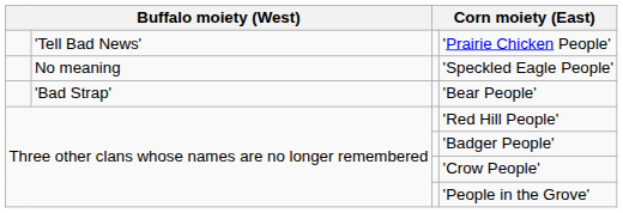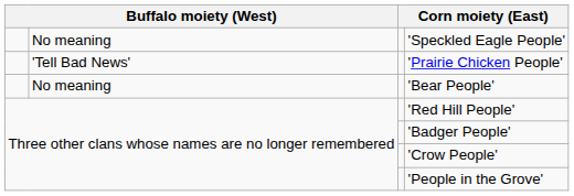rows swapped: 'Prairie Chicken People' <-> 'Speckled Eagle People'
'Bear People' | column 2: 'Bad Strap' -> No meaning
